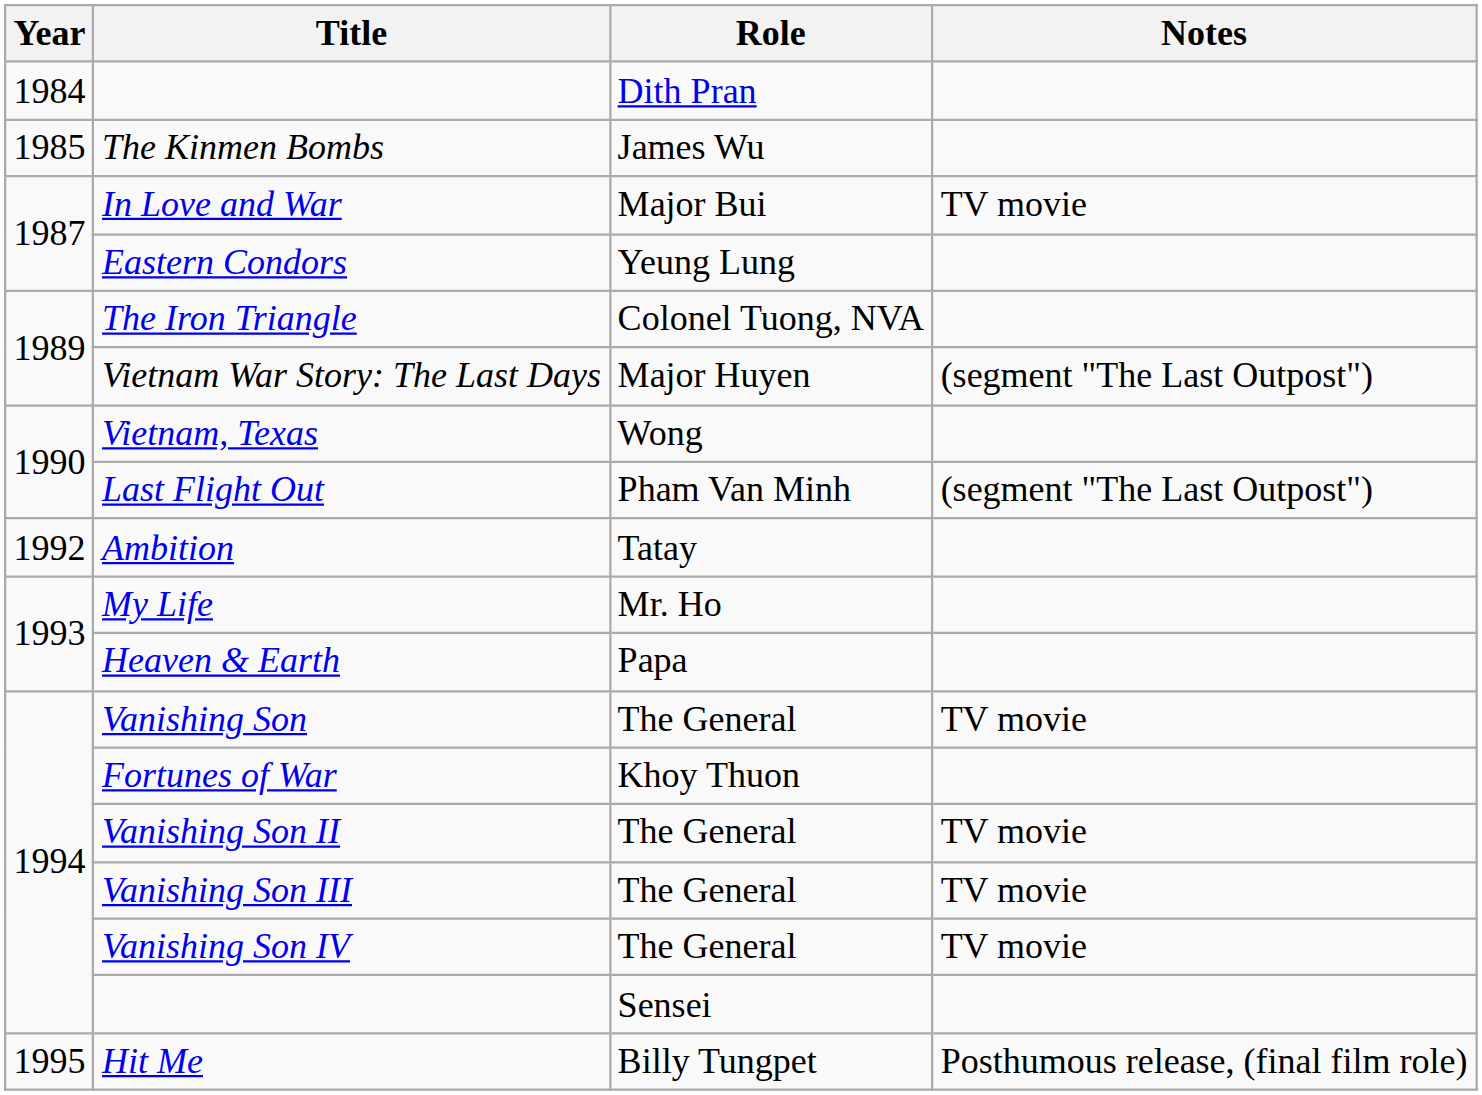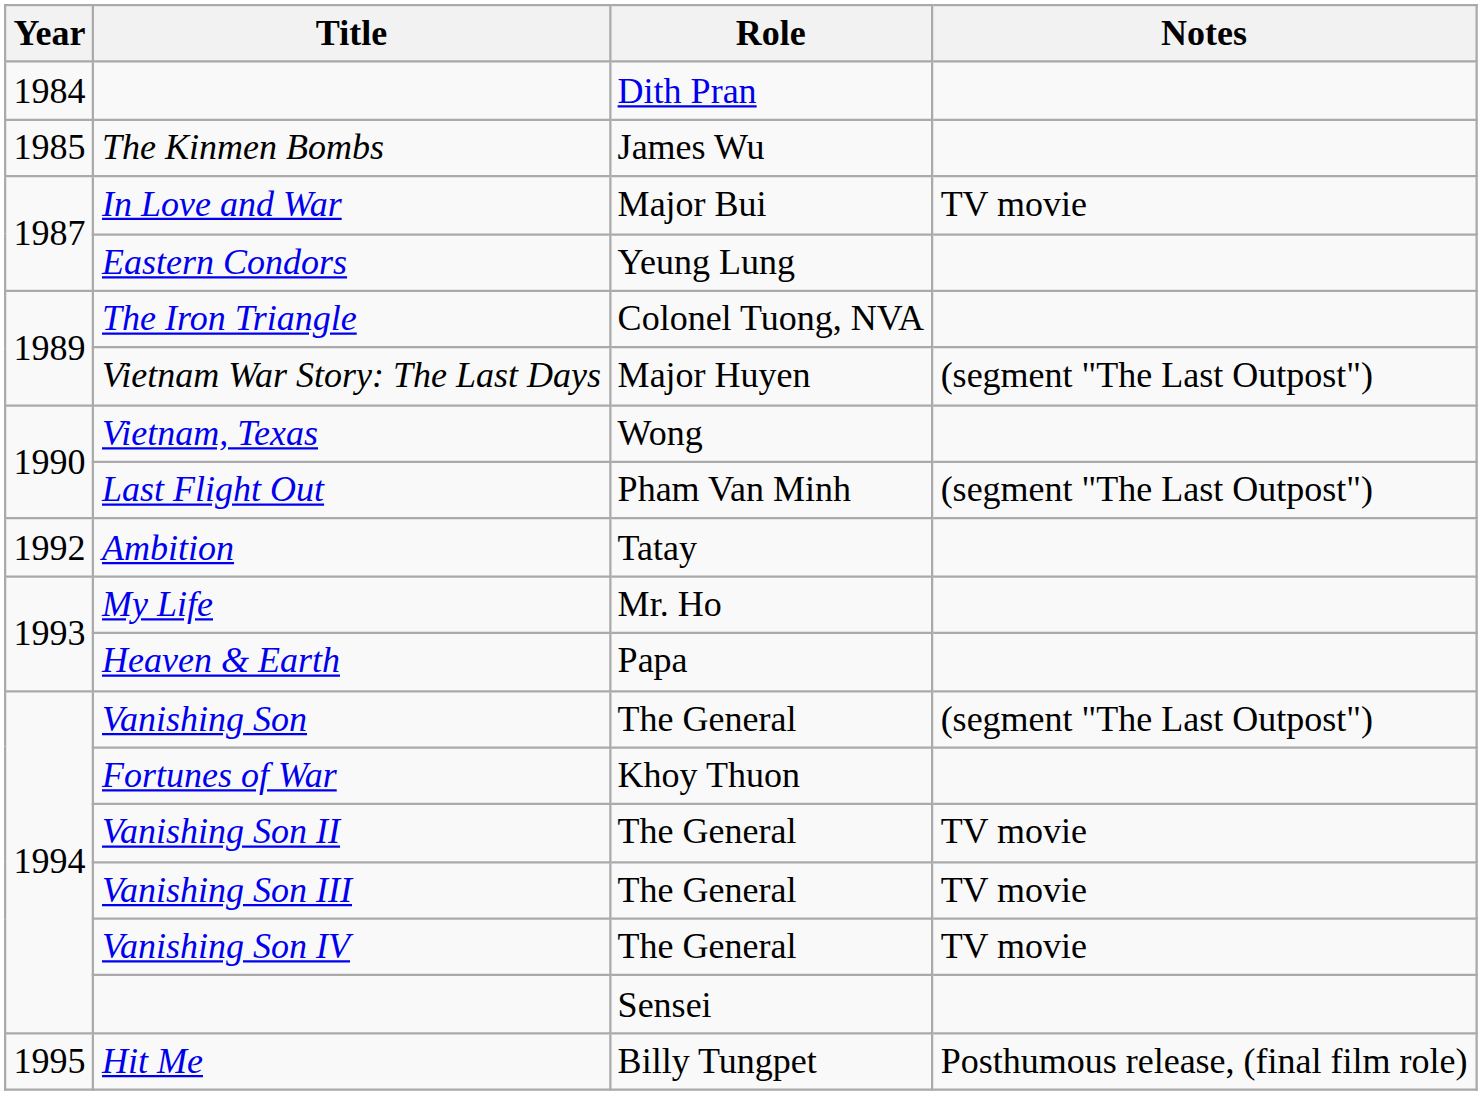Vanishing Son | Notes: TV movie -> (segment "The Last Outpost")
